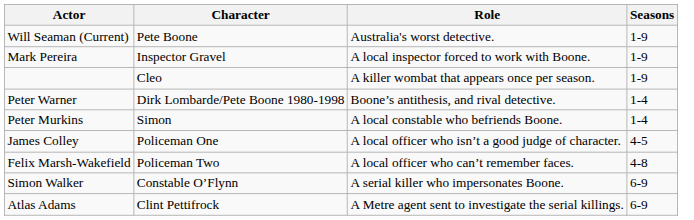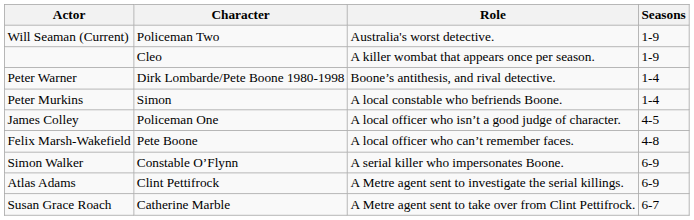Will Seaman (Current) | Character: Pete Boone -> Policeman Two
- row: Mark Pereira | Inspector Gravel | A local inspector forced to work with Boone. | 1-9
Felix Marsh-Wakefield | Character: Policeman Two -> Pete Boone
+ row: Susan Grace Roach | Catherine Marble | A Metre agent sent to take over from Clint Pettifrock. | 6-7
